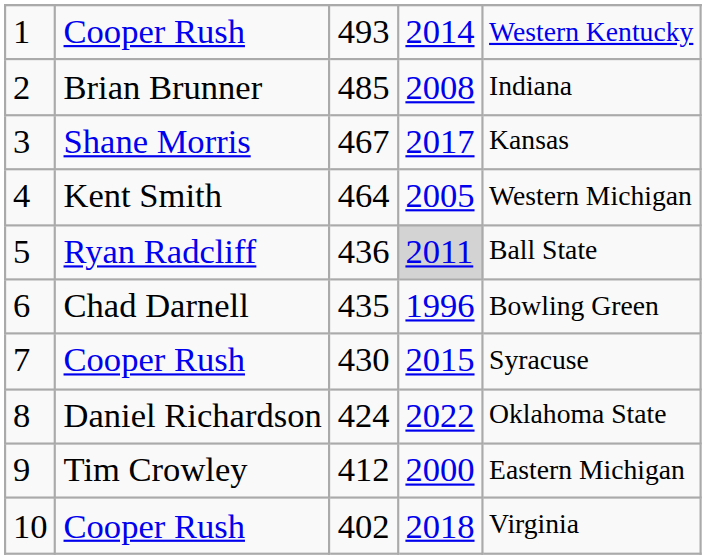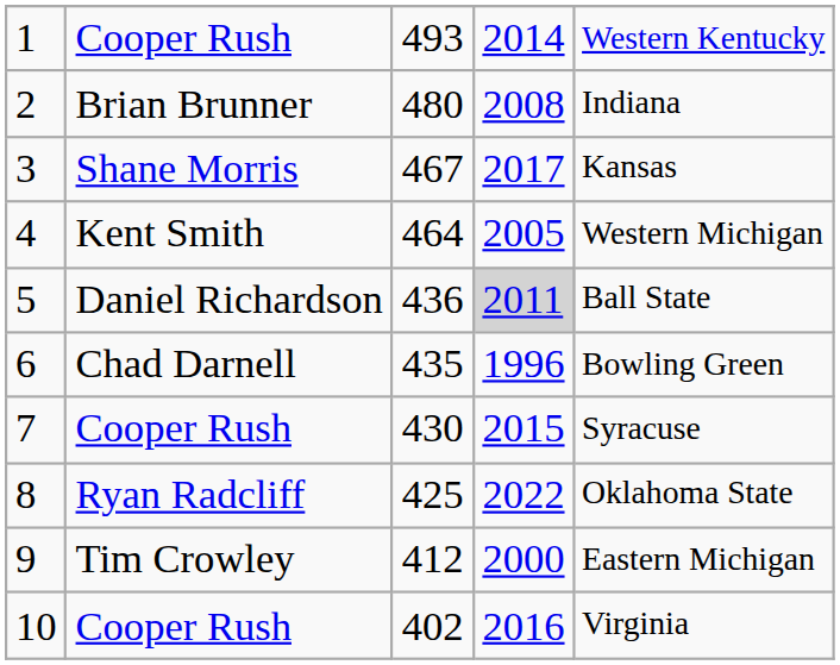2 | column 3: 485 -> 480
5 | column 2: Ryan Radcliff -> Daniel Richardson
8 | column 2: Daniel Richardson -> Ryan Radcliff
8 | column 3: 424 -> 425
10 | column 4: 2018 -> 2016
